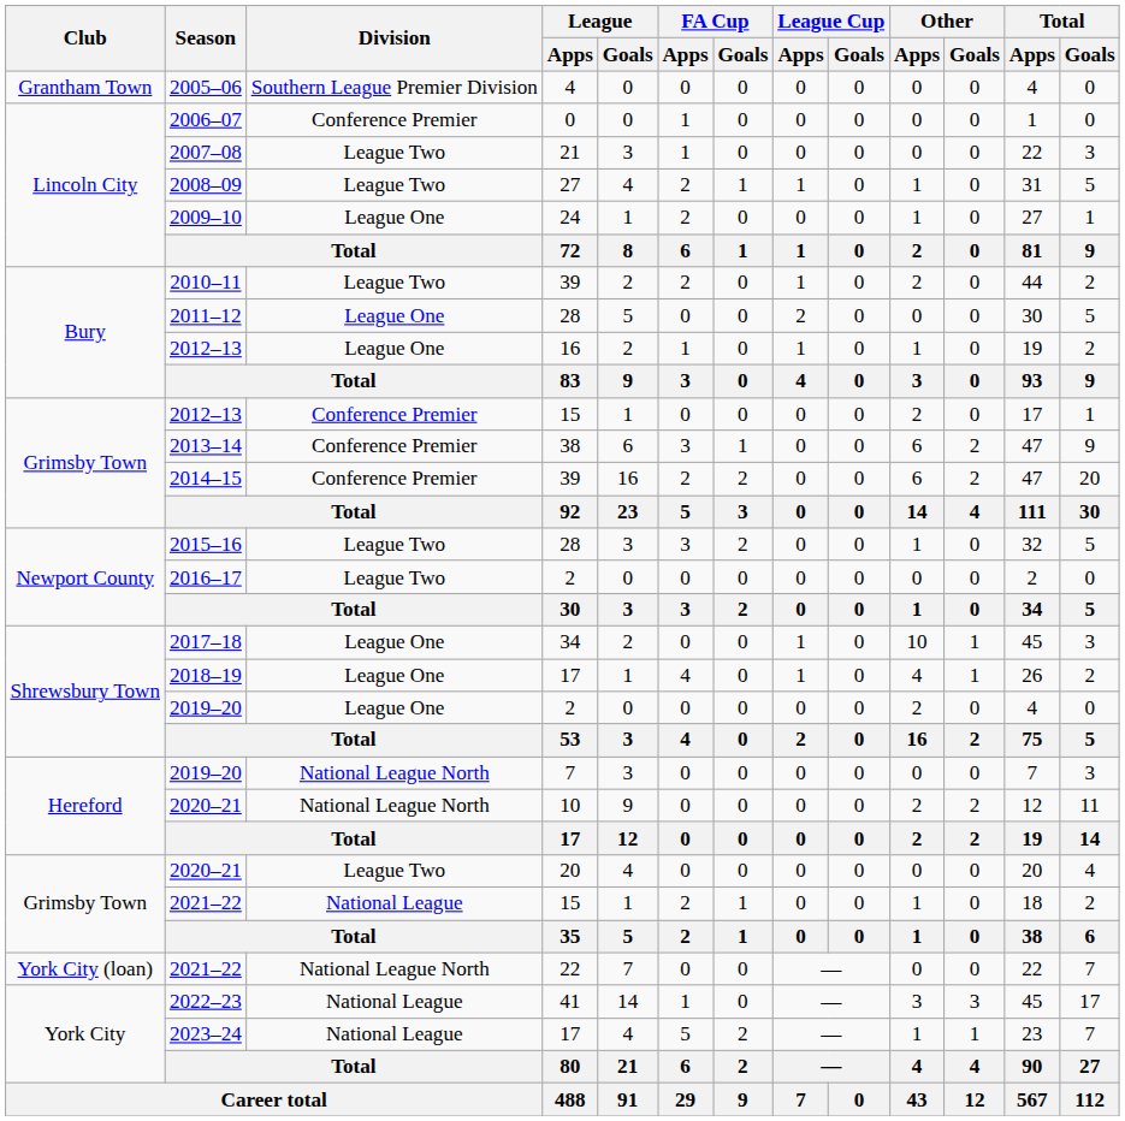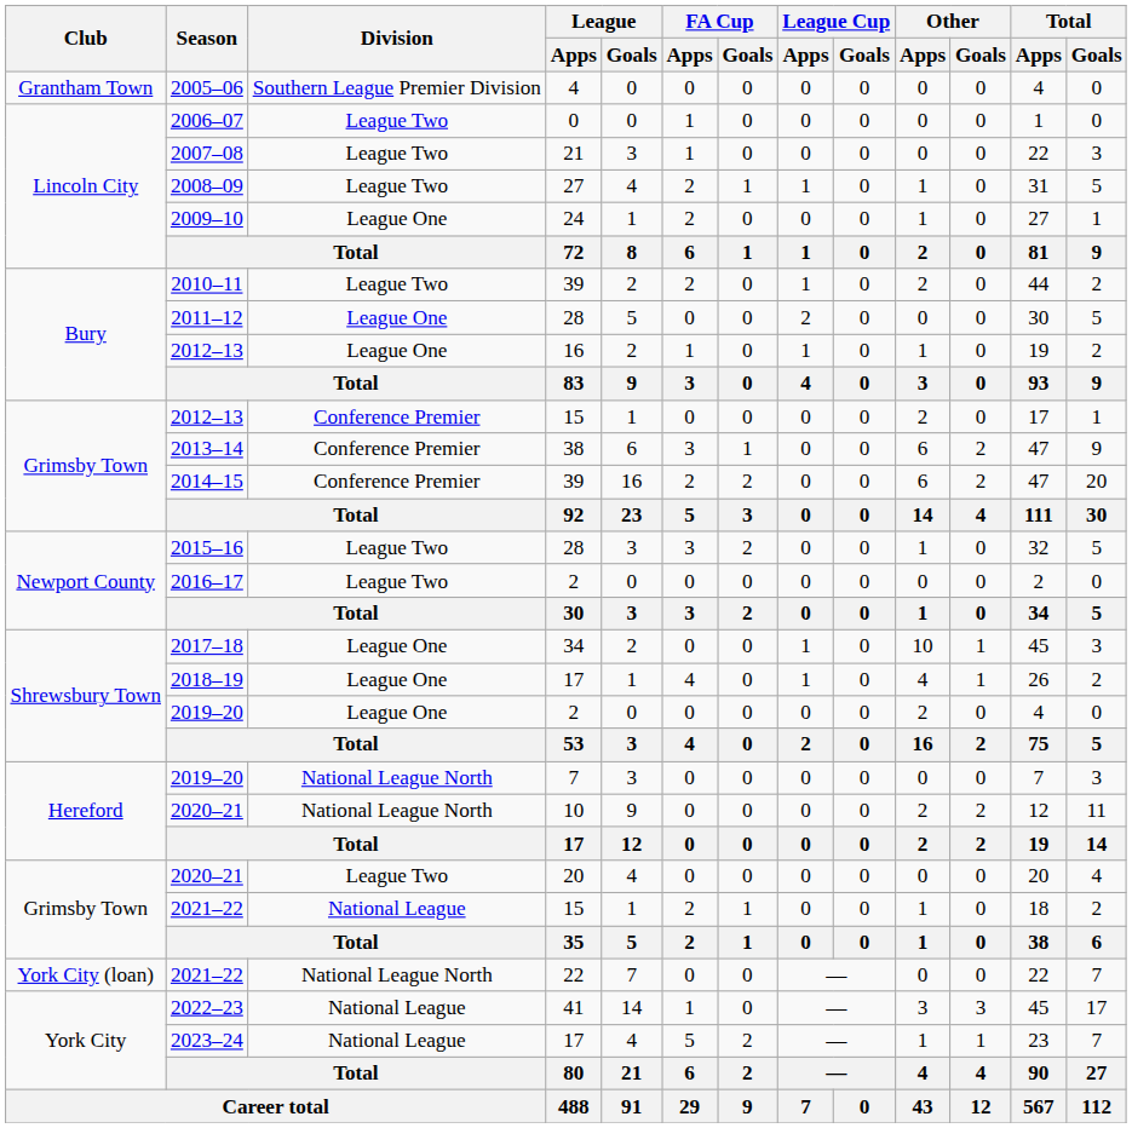2006–07 | Division: Conference Premier -> League Two
